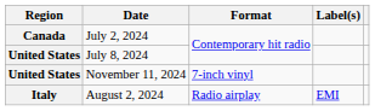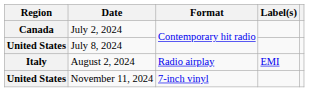rows swapped: August 2, 2024 <-> November 11, 2024
